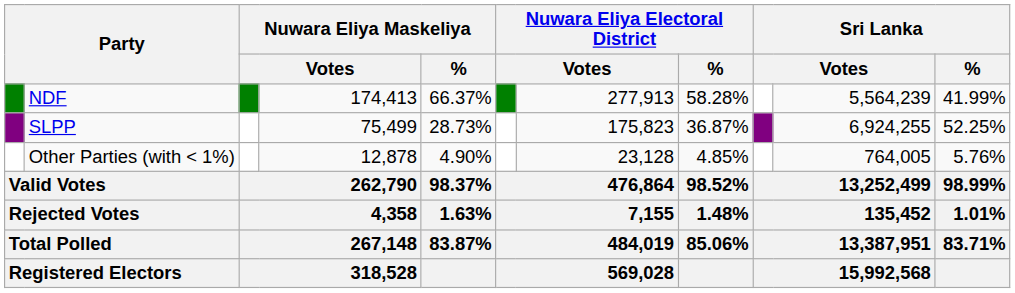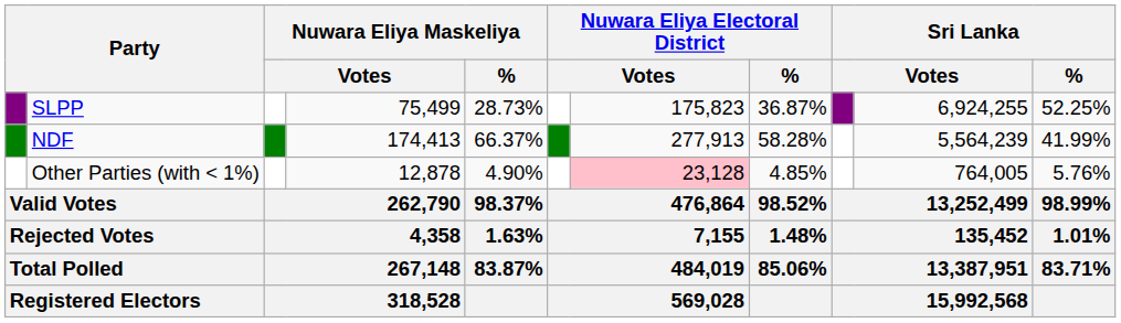rows swapped: NDF <-> SLPP
Other Parties (with < 1%) | column 7: no background -> pink background
